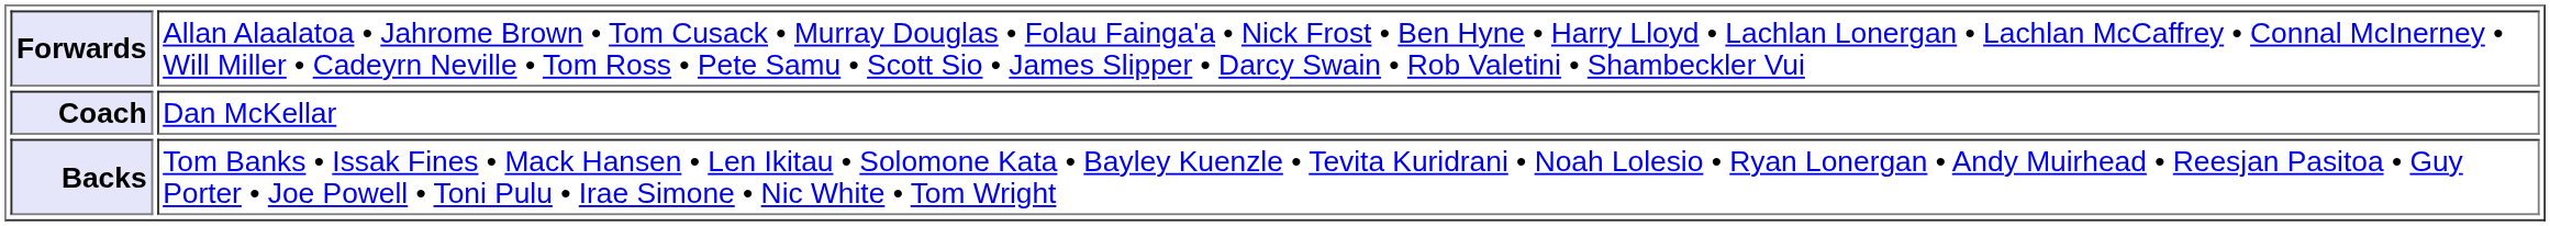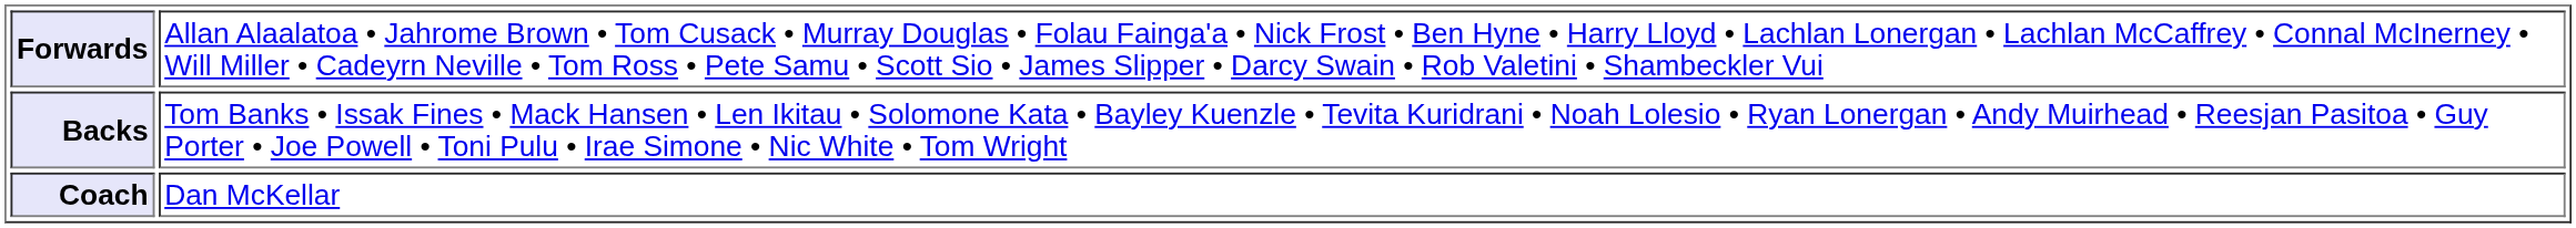rows swapped: Backs <-> Coach
